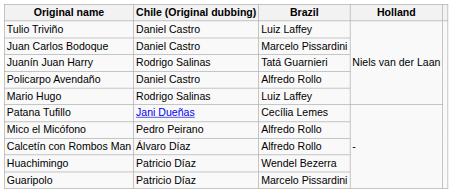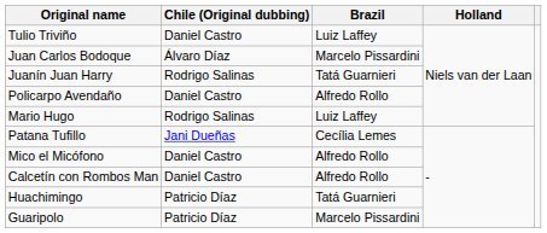Juan Carlos Bodoque | Chile (Original dubbing): Daniel Castro -> Álvaro Díaz
Mico el Micófono | Chile (Original dubbing): Pedro Peirano -> Daniel Castro
Calcetín con Rombos Man | Chile (Original dubbing): Álvaro Díaz -> Daniel Castro
Huachimingo | Brazil: Wendel Bezerra -> Tatá Guarnieri
